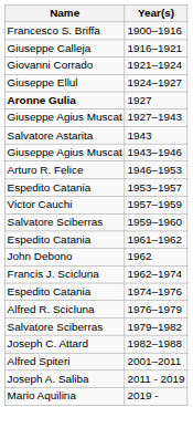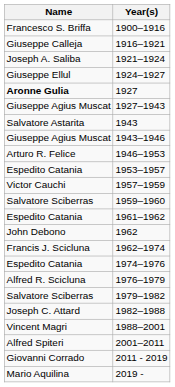1921–1924 | Name: Giovanni Corrado -> Joseph A. Saliba
+ row: Vincent Magri | 1988–2001
2011 - 2019 | Name: Joseph A. Saliba -> Giovanni Corrado
